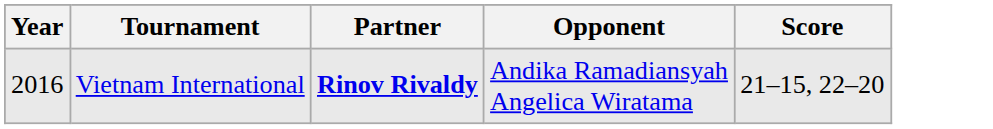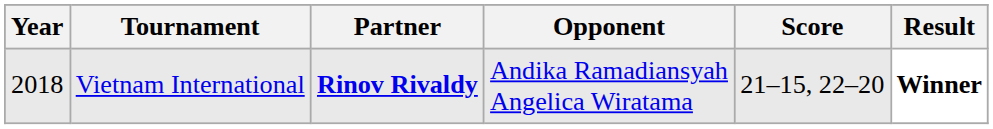+ column: Result | Winner
Vietnam International | Year: 2016 -> 2018
